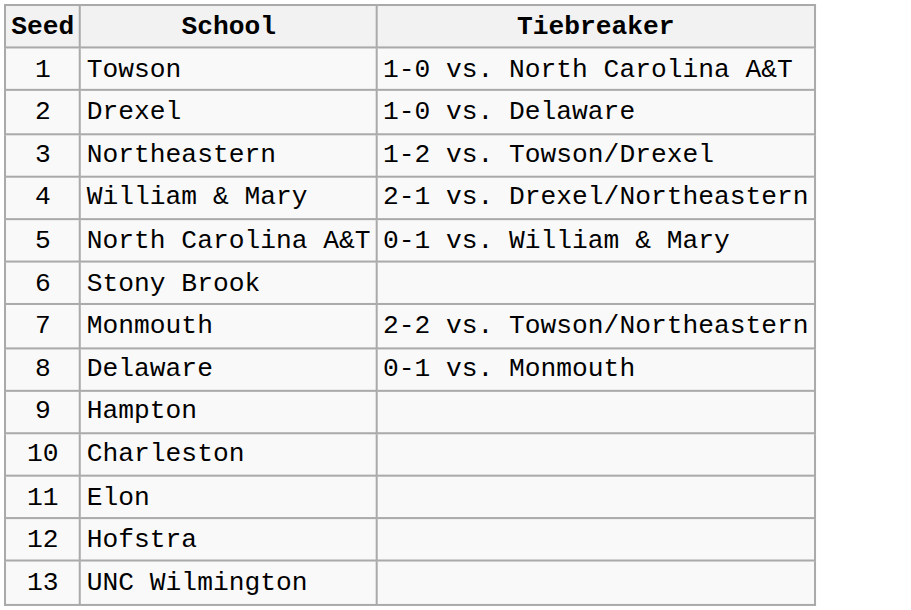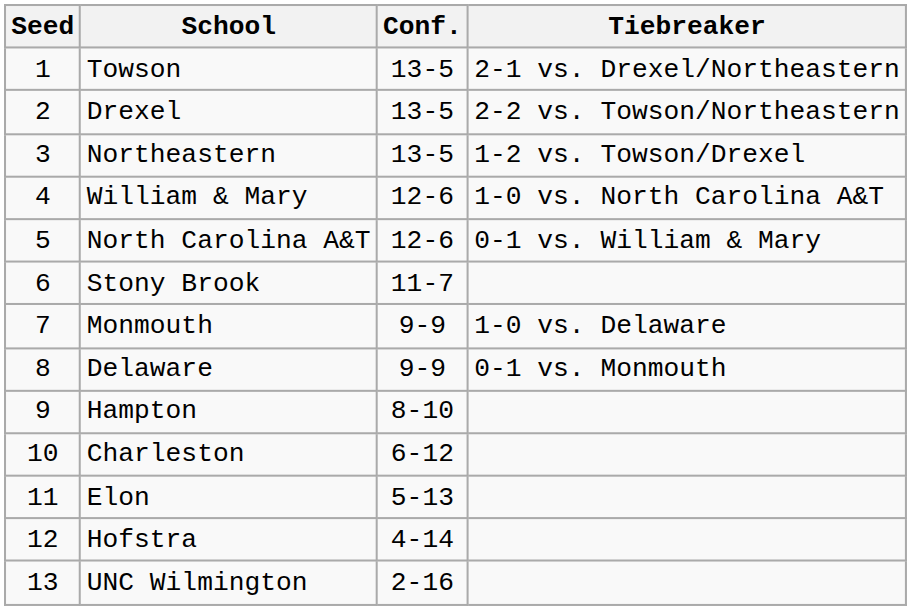+ column: Conf. | 13-5 | 13-5 | 13-5 | 12-6 | 12-6 | 11-7 | 9-9 | 9-9 | 8-10 | 6-12 | 5-13 | 4-14 | 2-16
Towson | Tiebreaker: 1-0 vs. North Carolina A&T -> 2-1 vs. Drexel/Northeastern
Drexel | Tiebreaker: 1-0 vs. Delaware -> 2-2 vs. Towson/Northeastern
William & Mary | Tiebreaker: 2-1 vs. Drexel/Northeastern -> 1-0 vs. North Carolina A&T
Monmouth | Tiebreaker: 2-2 vs. Towson/Northeastern -> 1-0 vs. Delaware
